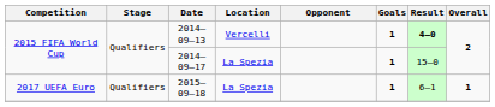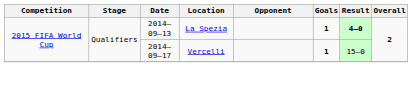2014–09–13 | Location: Vercelli -> La Spezia
2014–09–17 | Location: La Spezia -> Vercelli
- row: 2017 UEFA Euro | Qualifiers | 2015–09–18 | La Spezia | 1 | 6–1 | 1
